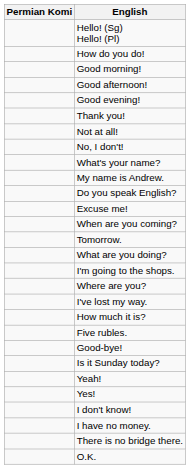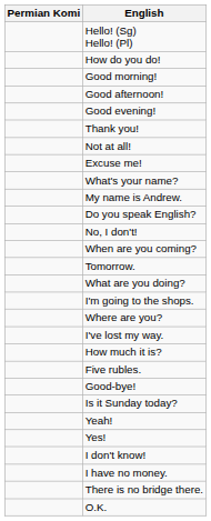rows swapped: Excuse me! <-> No, I don't!
